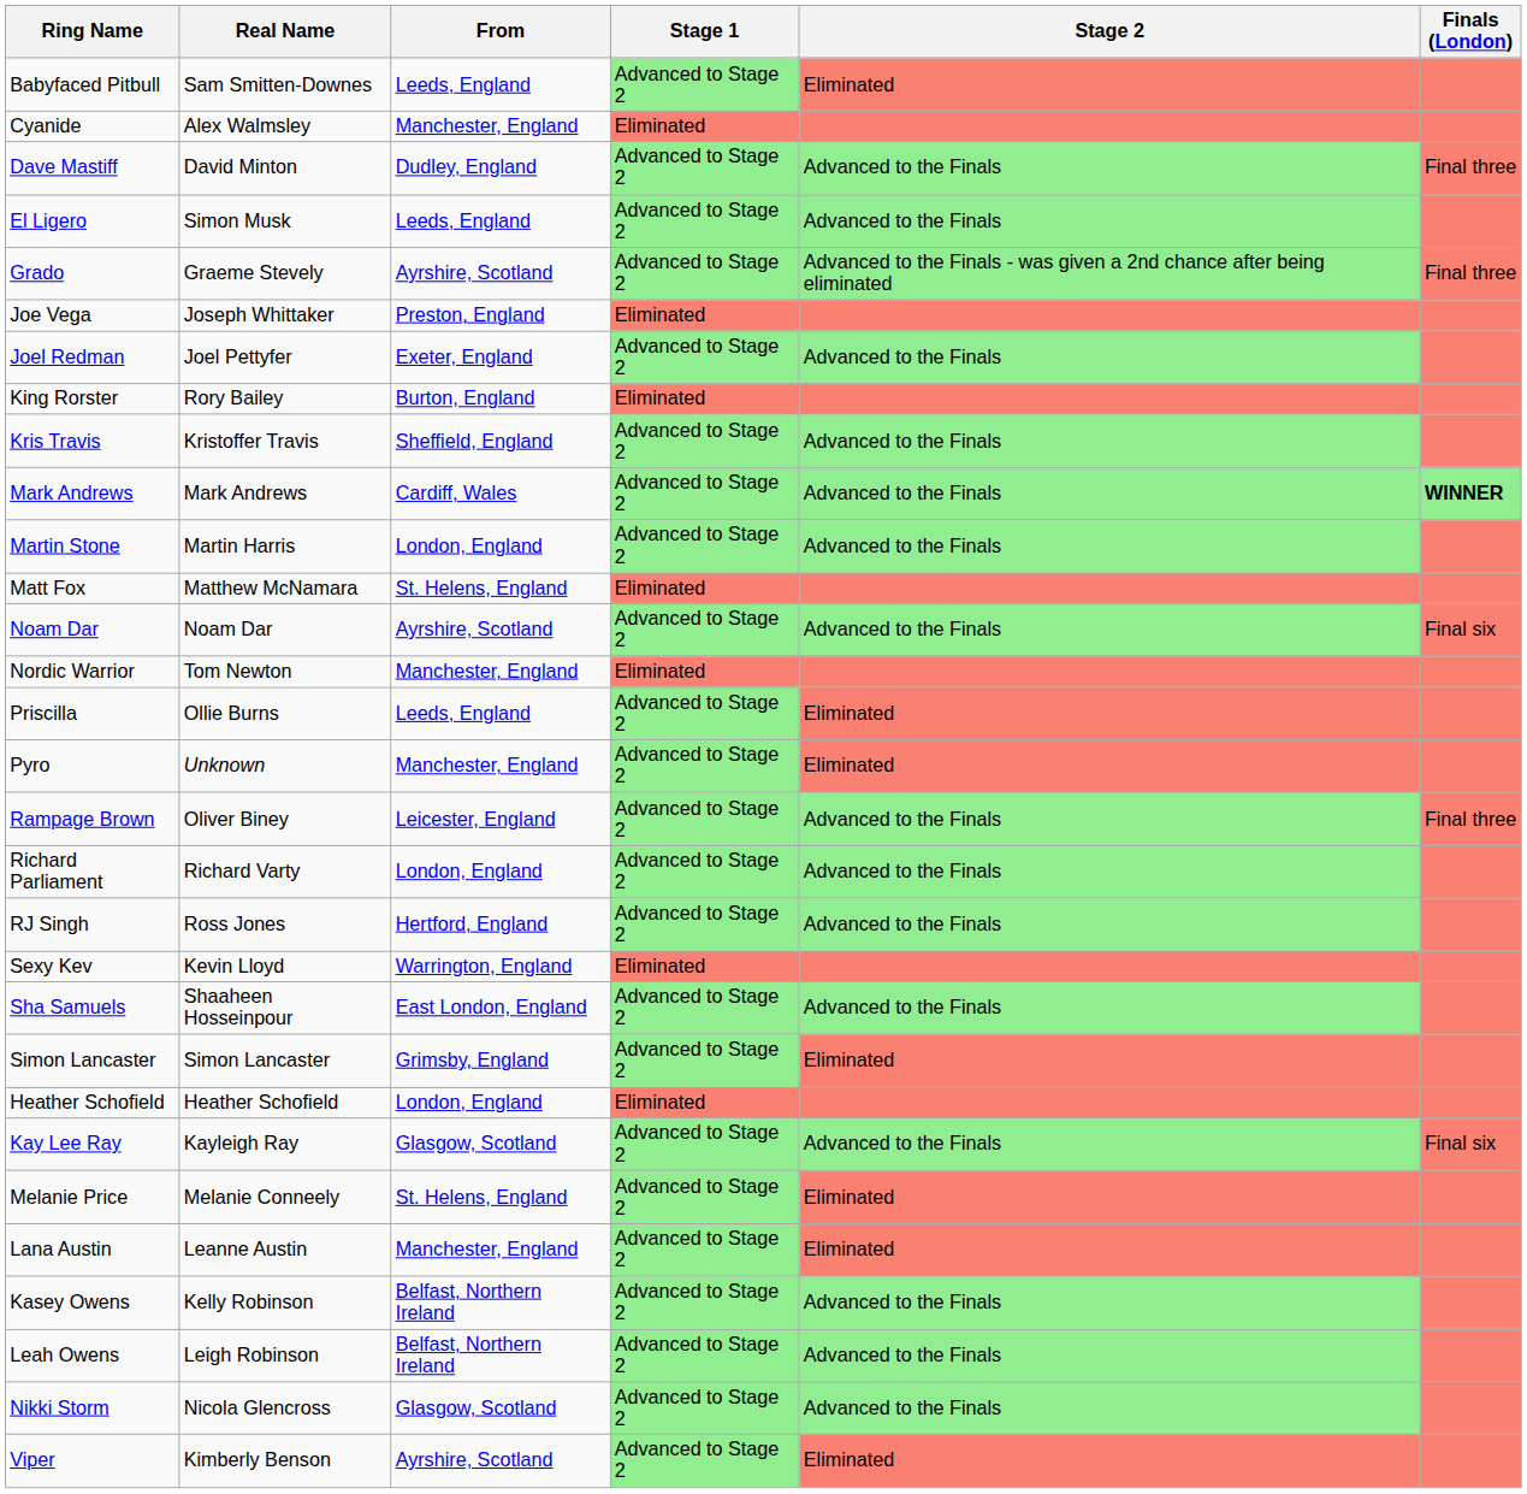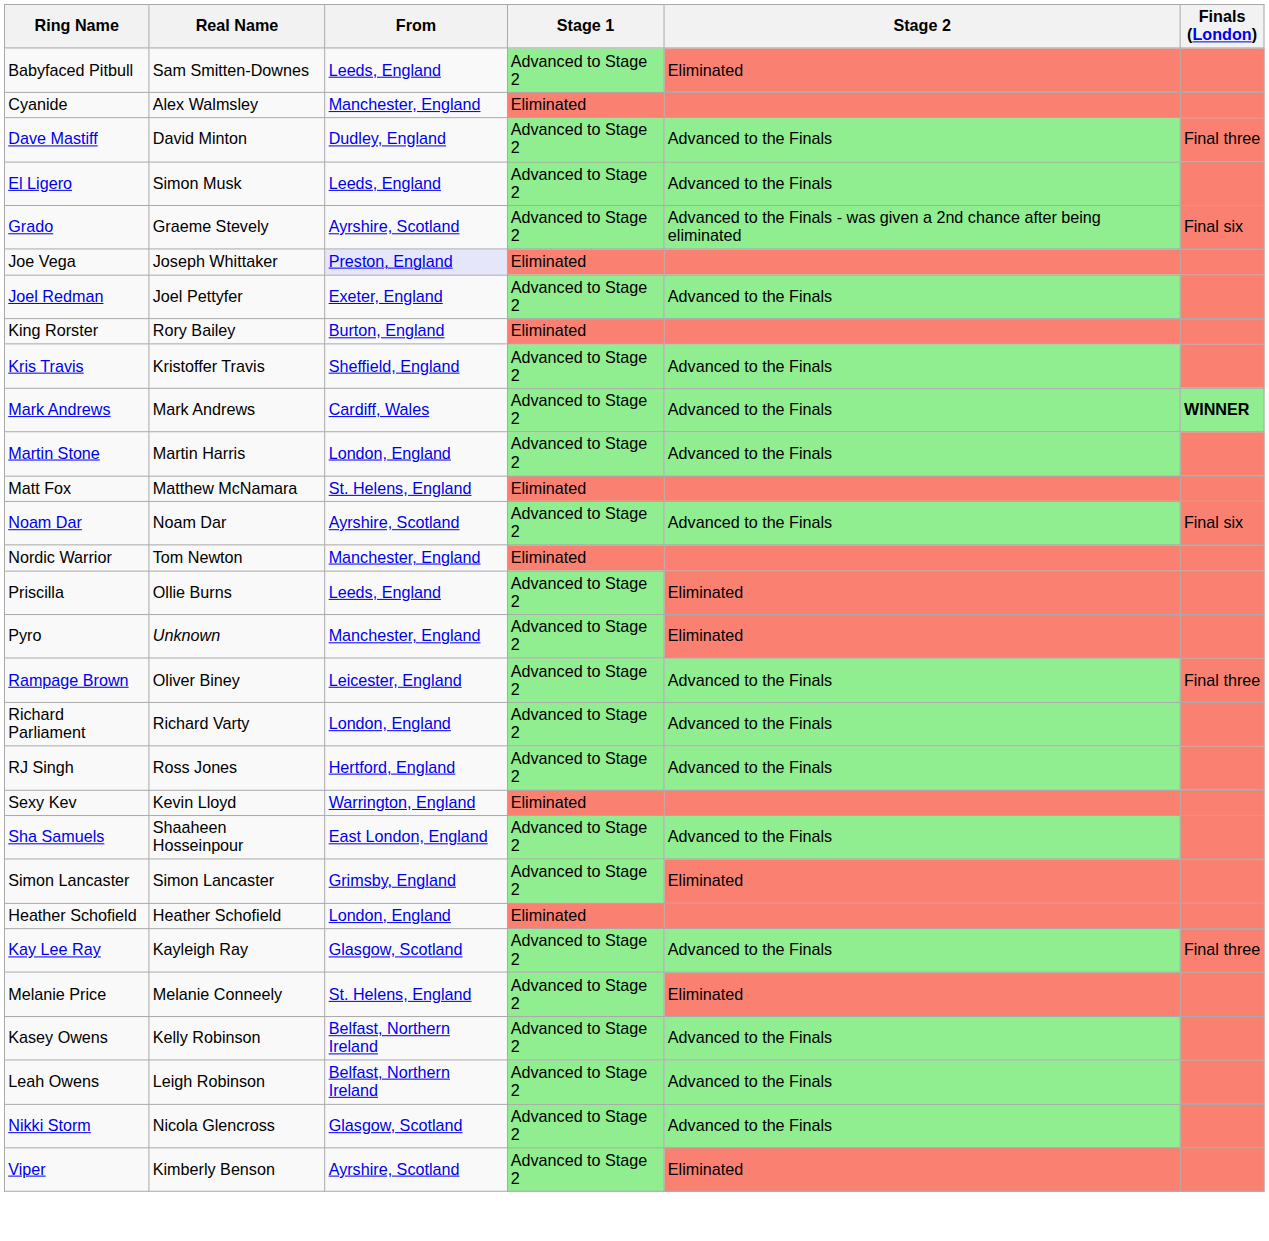Grado | Finals (London): Final three -> Final six
Joe Vega | From: no background -> lavender background
Kay Lee Ray | Finals (London): Final six -> Final three
- row: Lana Austin | Leanne Austin | Manchester, England | Advanced to Stage 2 | Eliminated
